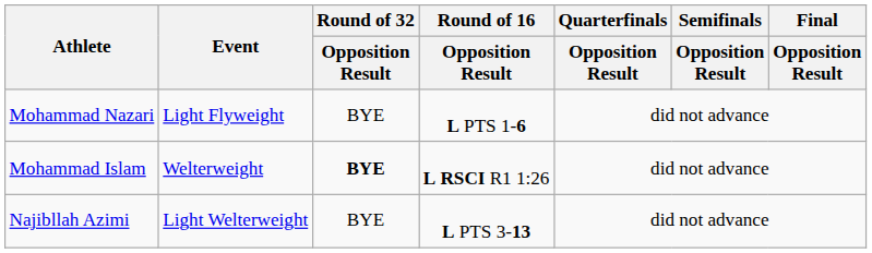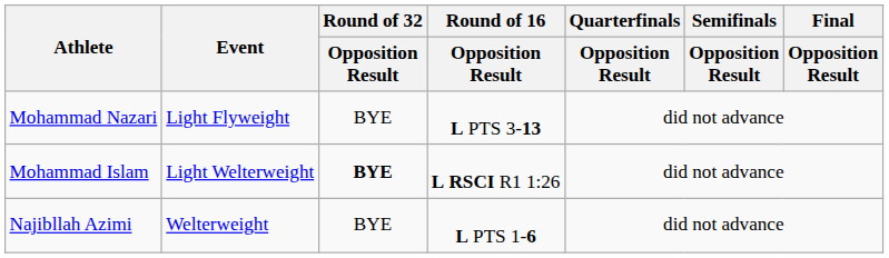Mohammad Nazari | Round of 16 / Opposition Result: L PTS 1-6 -> L PTS 3-13
Mohammad Islam | Event: Welterweight -> Light Welterweight
Najibllah Azimi | Event: Light Welterweight -> Welterweight
Najibllah Azimi | Round of 16 / Opposition Result: L PTS 3-13 -> L PTS 1-6
